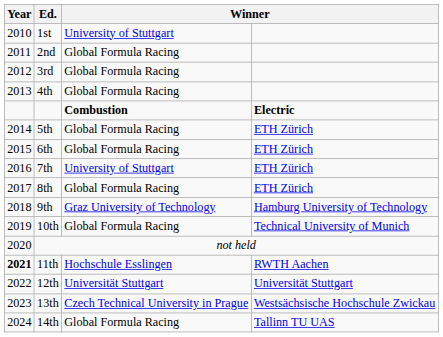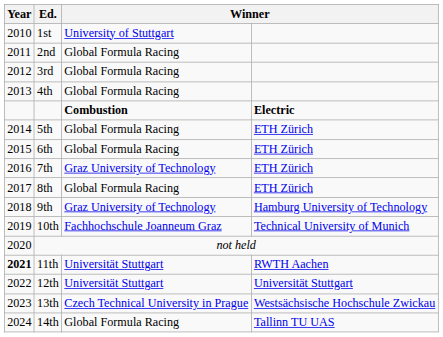7th | column 3: University of Stuttgart -> Graz University of Technology
10th | column 3: Global Formula Racing -> Fachhochschule Joanneum Graz
11th | column 3: Hochschule Esslingen -> Universität Stuttgart
